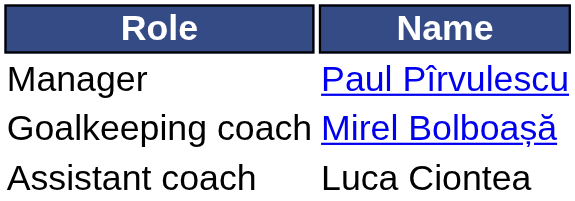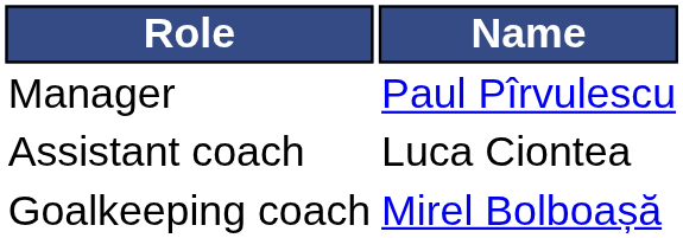rows swapped: Assistant coach <-> Goalkeeping coach
